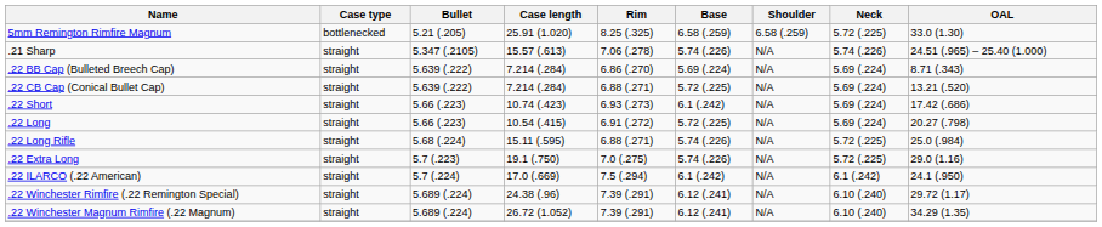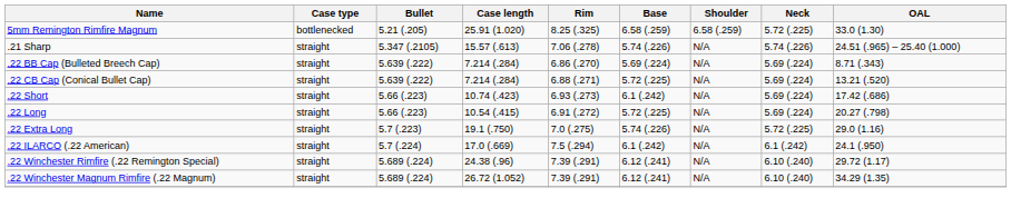- row: .22 Long Rifle | straight | 5.68 (.224) | 15.11 (.595) | 6.88 (.271) | 5.74 (.226) | N/A | 5.72 (.225) | 25.0 (.984)
